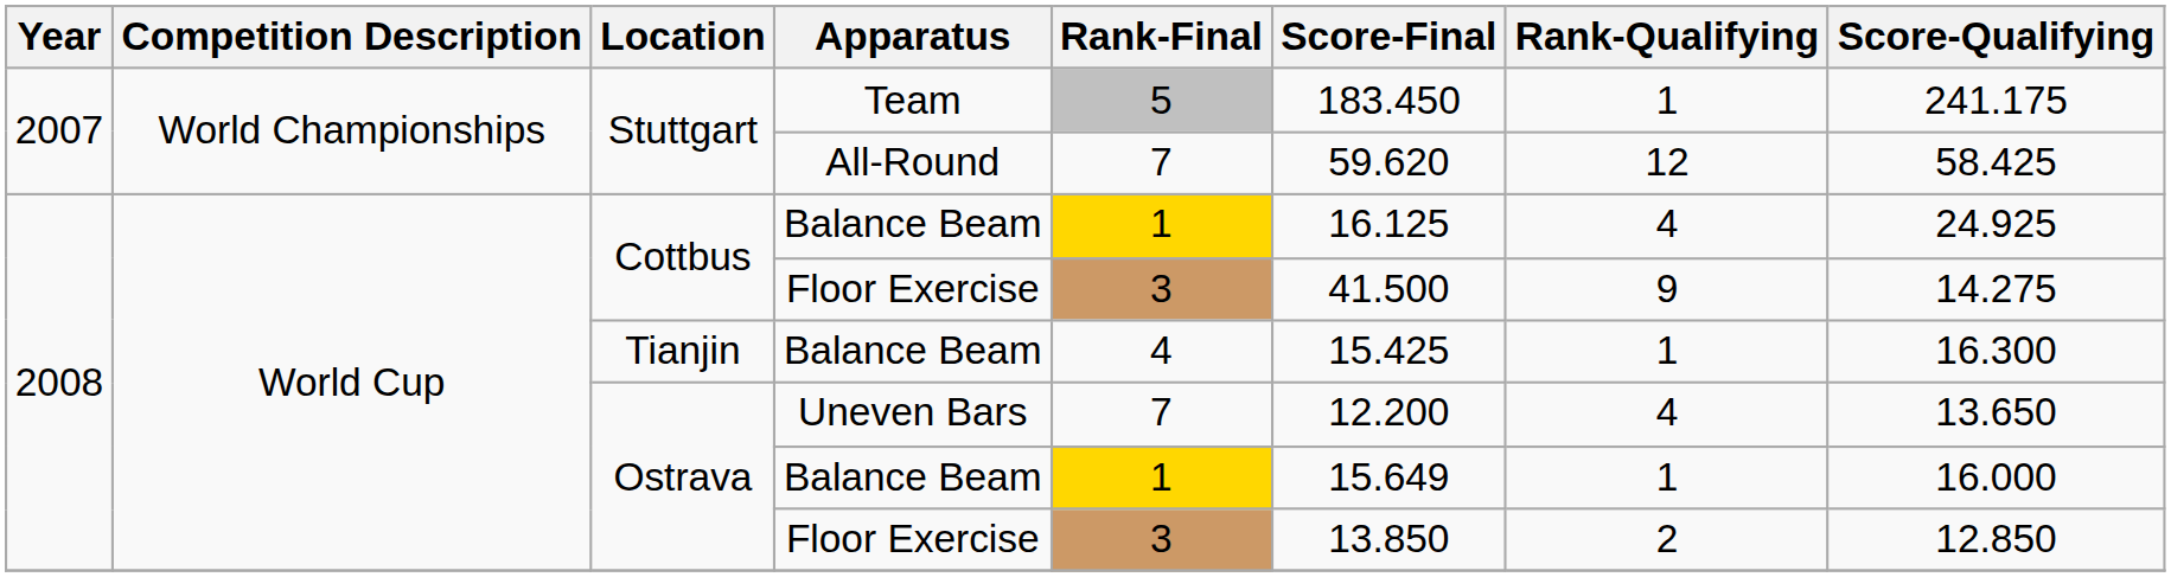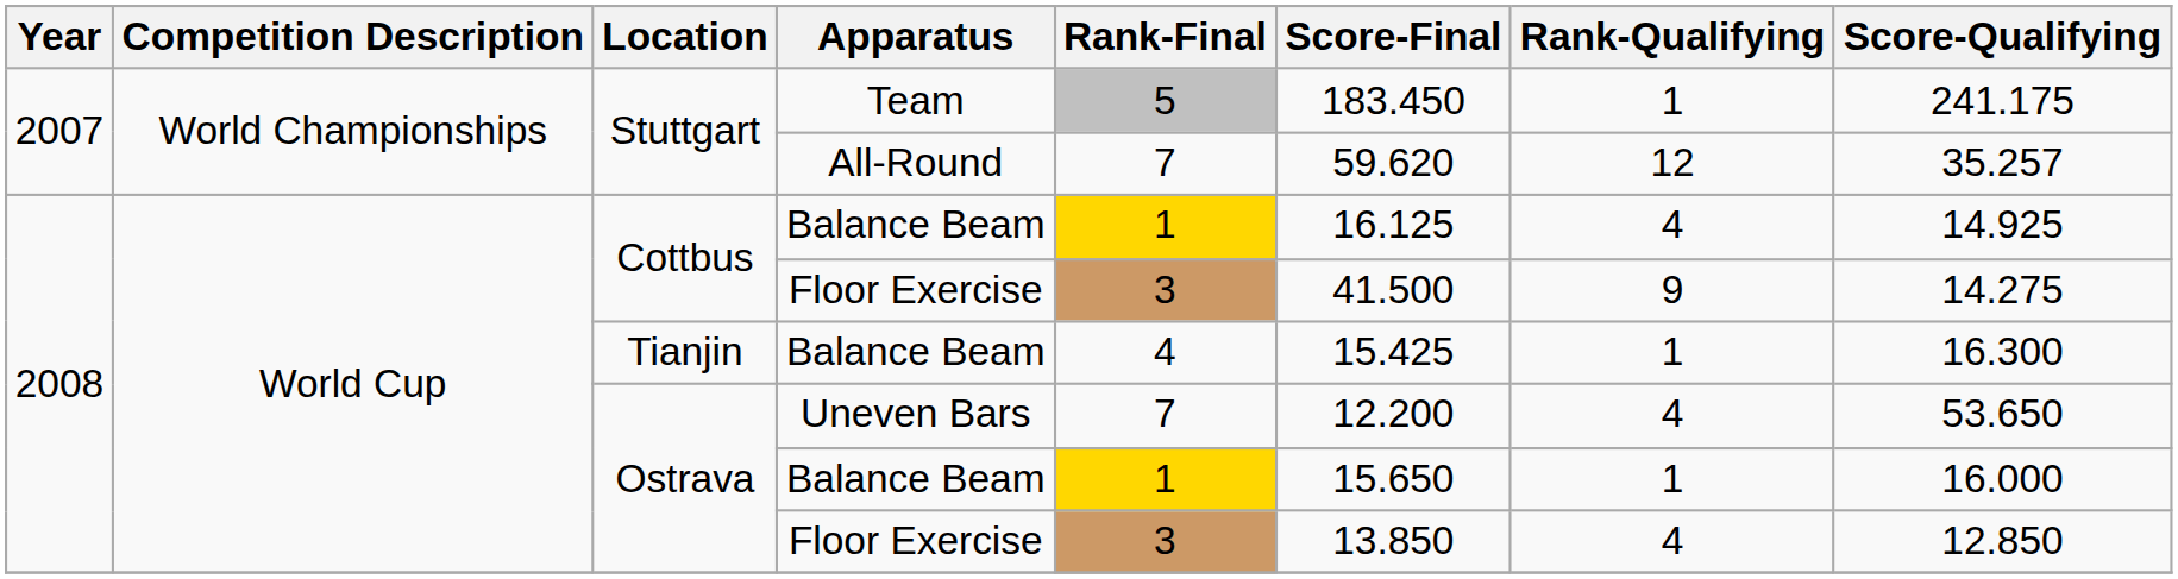All-Round | Score-Qualifying: 58.425 -> 35.257
Cottbus / Balance Beam | Score-Qualifying: 24.925 -> 14.925
Uneven Bars | Score-Qualifying: 13.650 -> 53.650
Ostrava / Balance Beam | Score-Final: 15.649 -> 15.650
Ostrava / Floor Exercise | Rank-Qualifying: 2 -> 4
